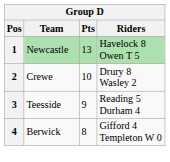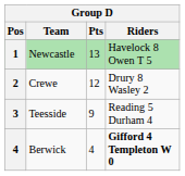Crewe | Pts: 10 -> 12
Berwick | Pts: 8 -> 4
Berwick | Riders: normal -> bold
